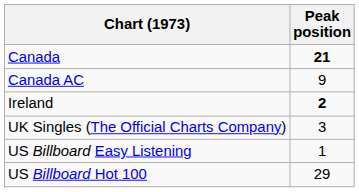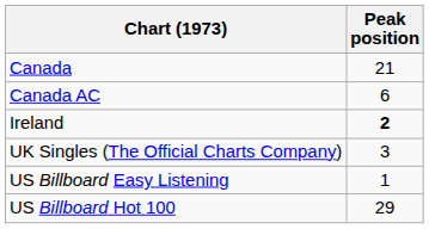Canada | Peak position: bold -> normal
Canada AC | Peak position: 9 -> 6
